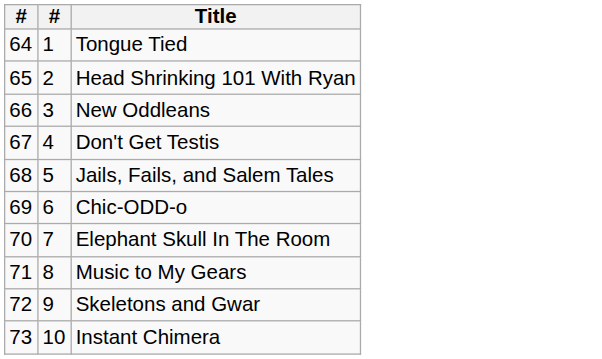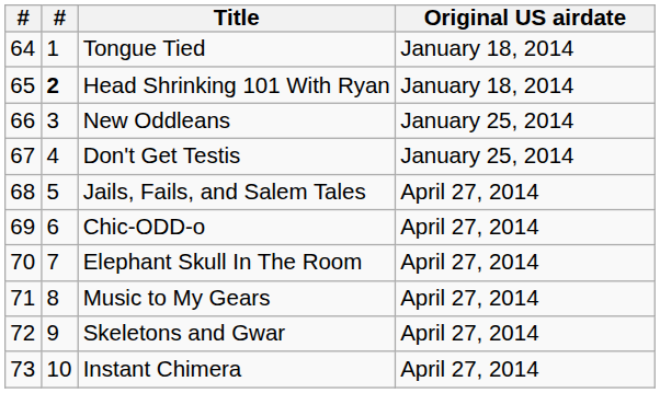+ column: Original US airdate | January 18, 2014 | January 18, 2014 | January 25, 2014 | January 25, 2014 | April 27, 2014 | April 27, 2014 | April 27, 2014 | April 27, 2014 | April 27, 2014 | April 27, 2014
Head Shrinking 101 With Ryan | column 2: normal -> bold
